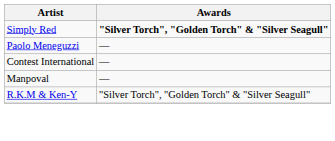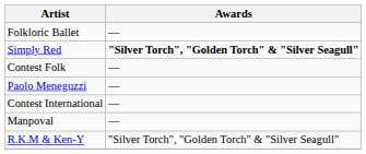+ row: Folkloric Ballet | —
+ row: Contest Folk | —
